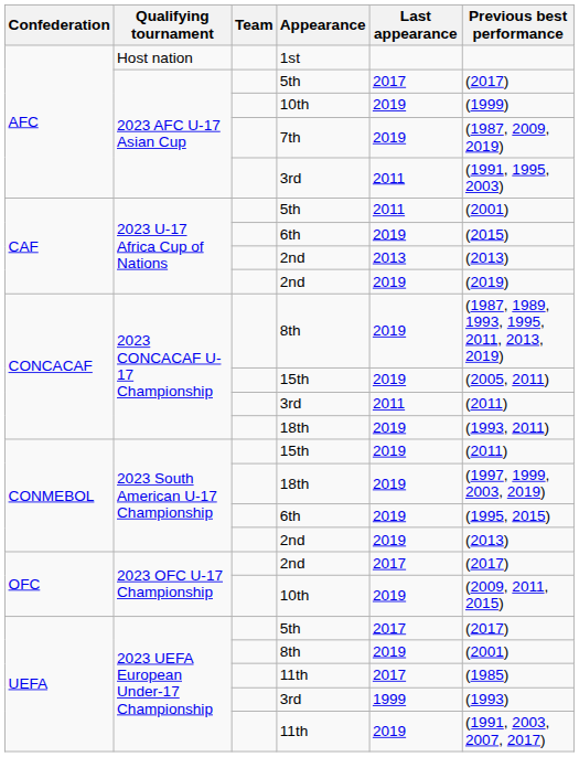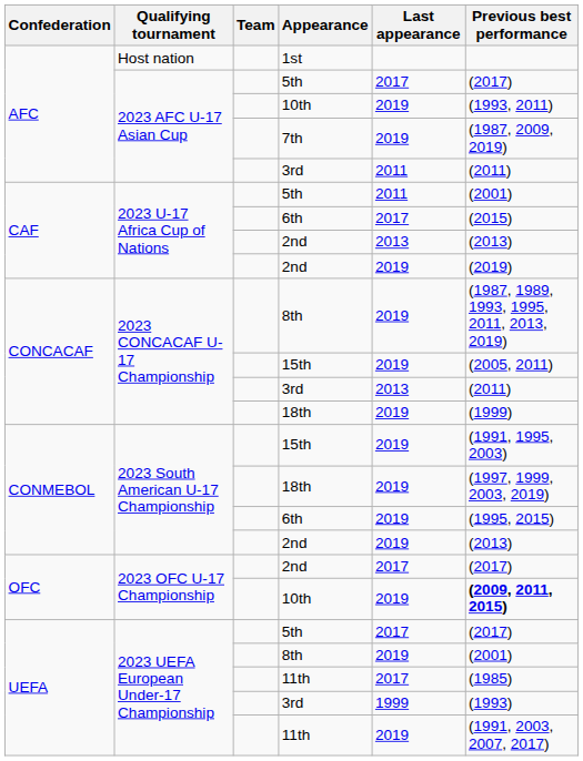2023 AFC U-17 Asian Cup / 10th | Previous best performance: (1999) -> (1993, 2011)
2023 AFC U-17 Asian Cup / 3rd | Previous best performance: (1991, 1995, 2003) -> (2011)
2023 U-17 Africa Cup of Nations / 6th | Last appearance: 2019 -> 2017
2023 CONCACAF U-17 Championship / 3rd | Last appearance: 2011 -> 2013
2023 CONCACAF U-17 Championship / 18th | Previous best performance: (1993, 2011) -> (1999)
2023 South American U-17 Championship / 15th | Previous best performance: (2011) -> (1991, 1995, 2003)
2023 OFC U-17 Championship / 10th | Previous best performance: normal -> bold
